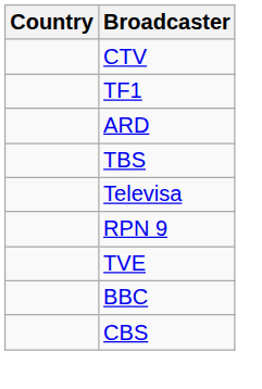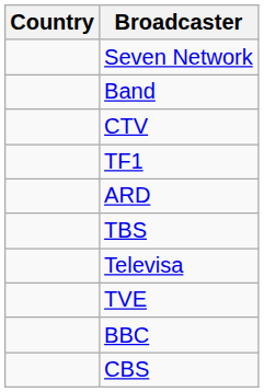+ row: Seven Network
+ row: Band
- row: RPN 9
